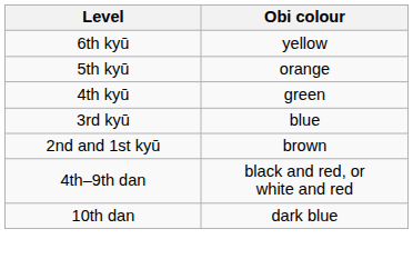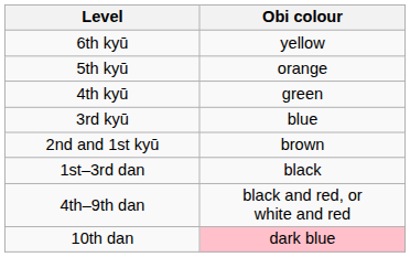+ row: 1st–3rd dan | black
10th dan | Obi colour: no background -> pink background
